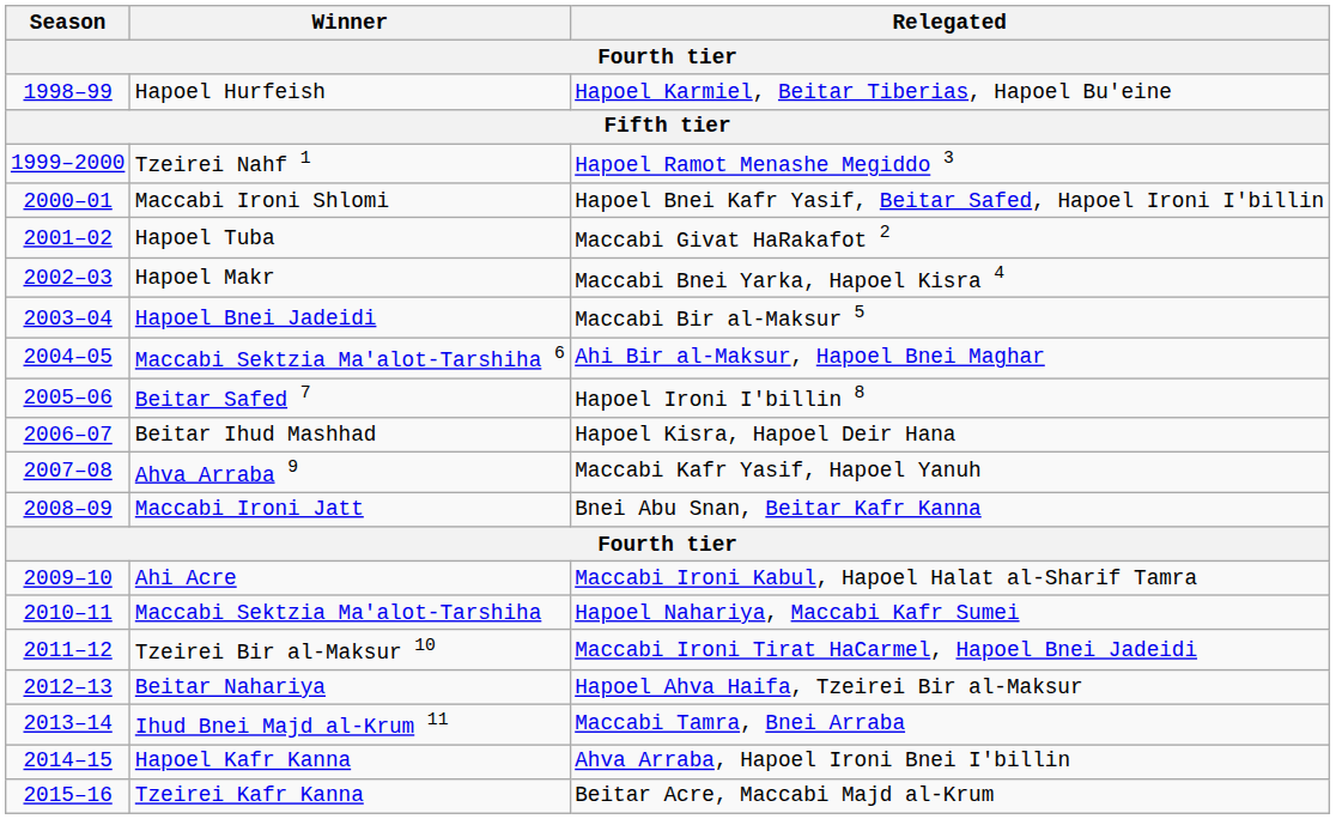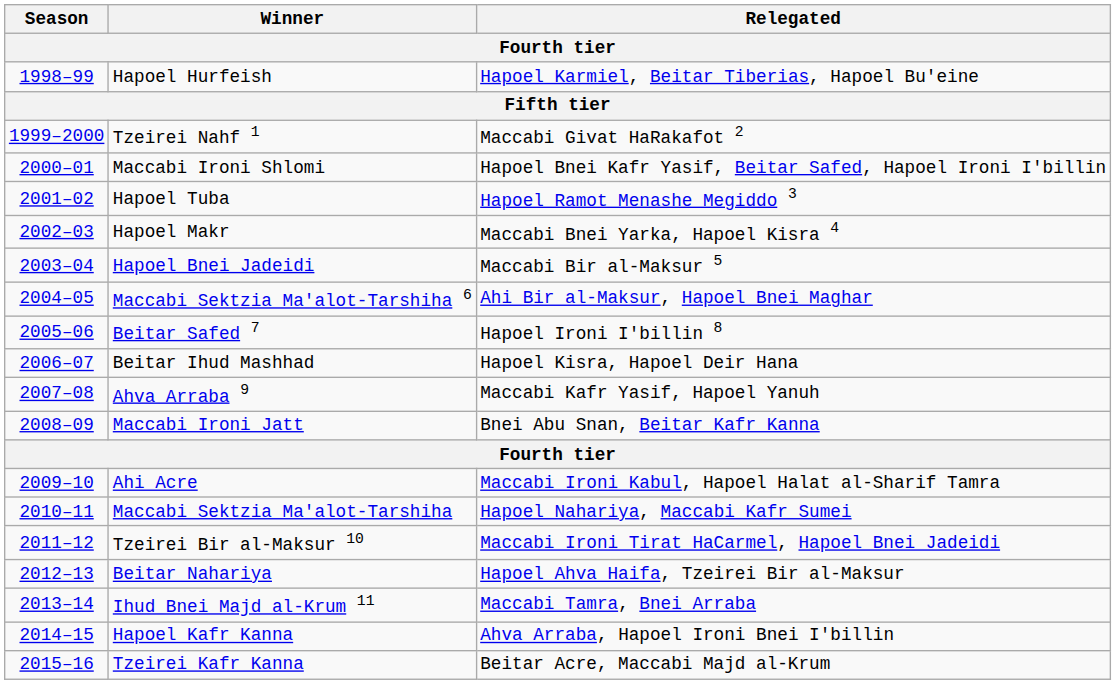Tzeirei Nahf 1 | Relegated: Hapoel Ramot Menashe Megiddo 3 -> Maccabi Givat HaRakafot 2
Hapoel Tuba | Relegated: Maccabi Givat HaRakafot 2 -> Hapoel Ramot Menashe Megiddo 3
